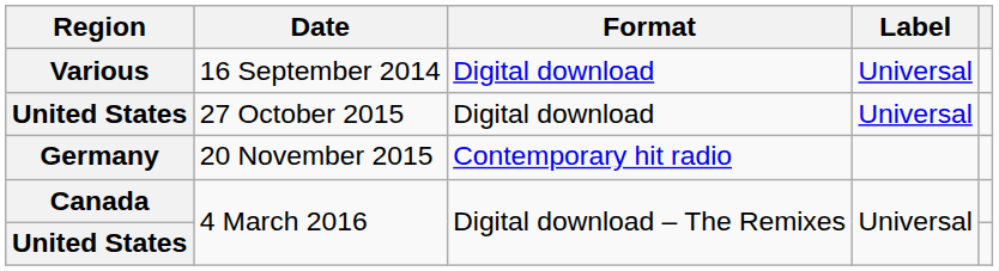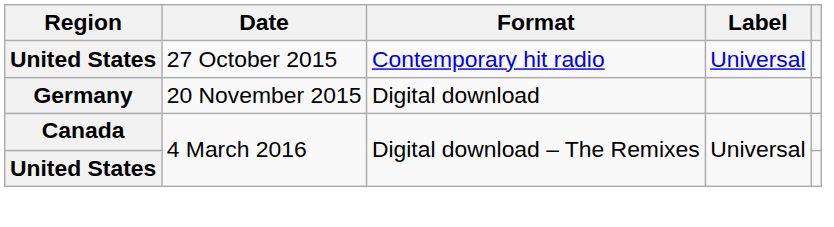- row: Various | 16 September 2014 | Digital download | Universal
United States / 27 October 2015 | Format: Digital download -> Contemporary hit radio
Germany | Format: Contemporary hit radio -> Digital download
